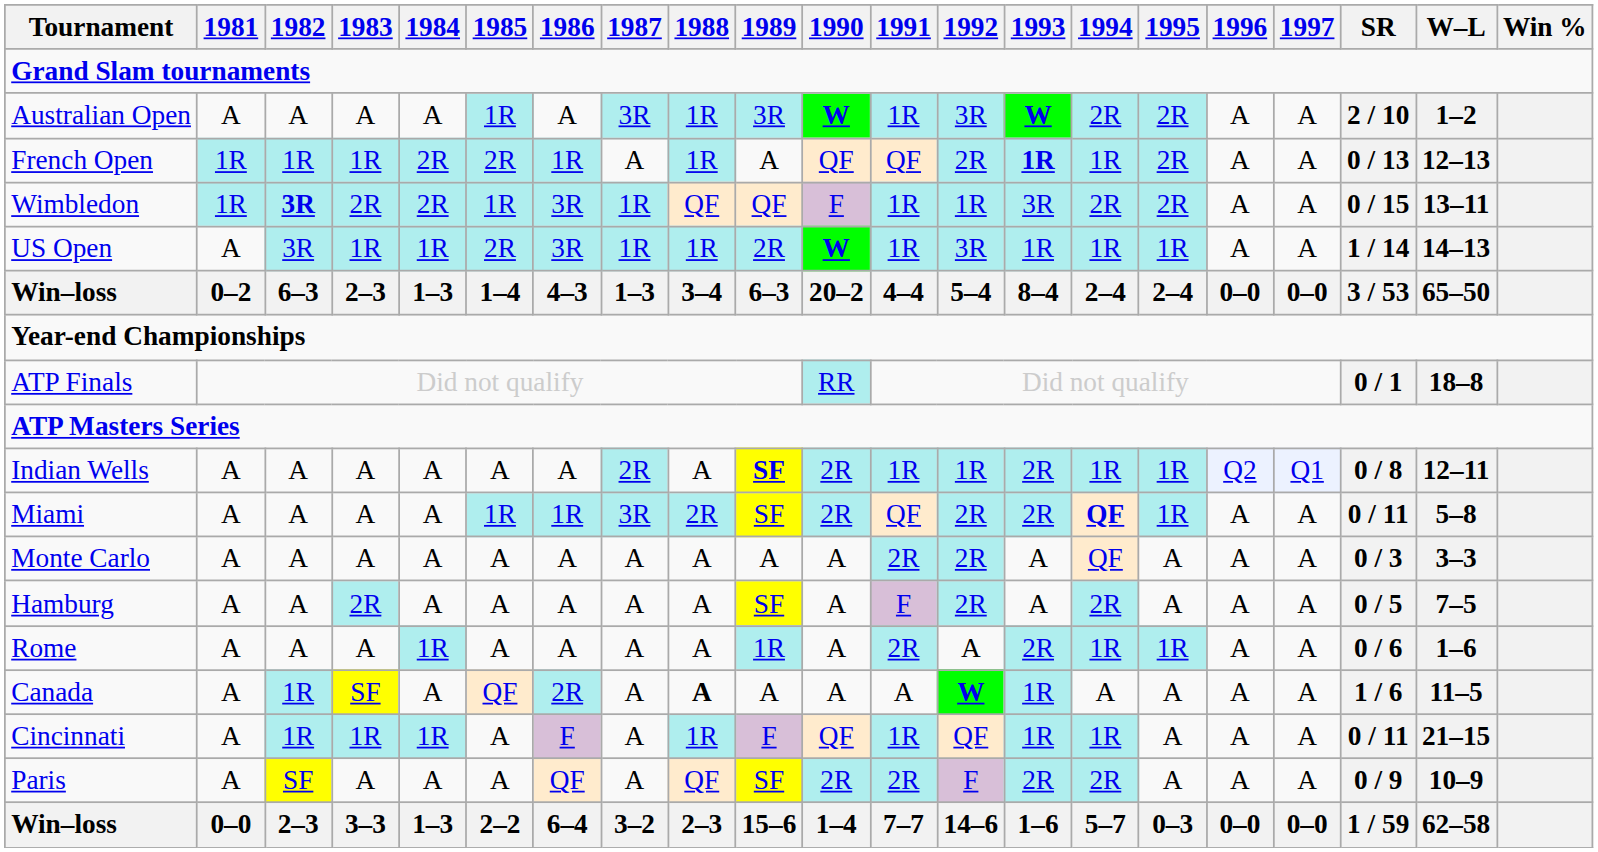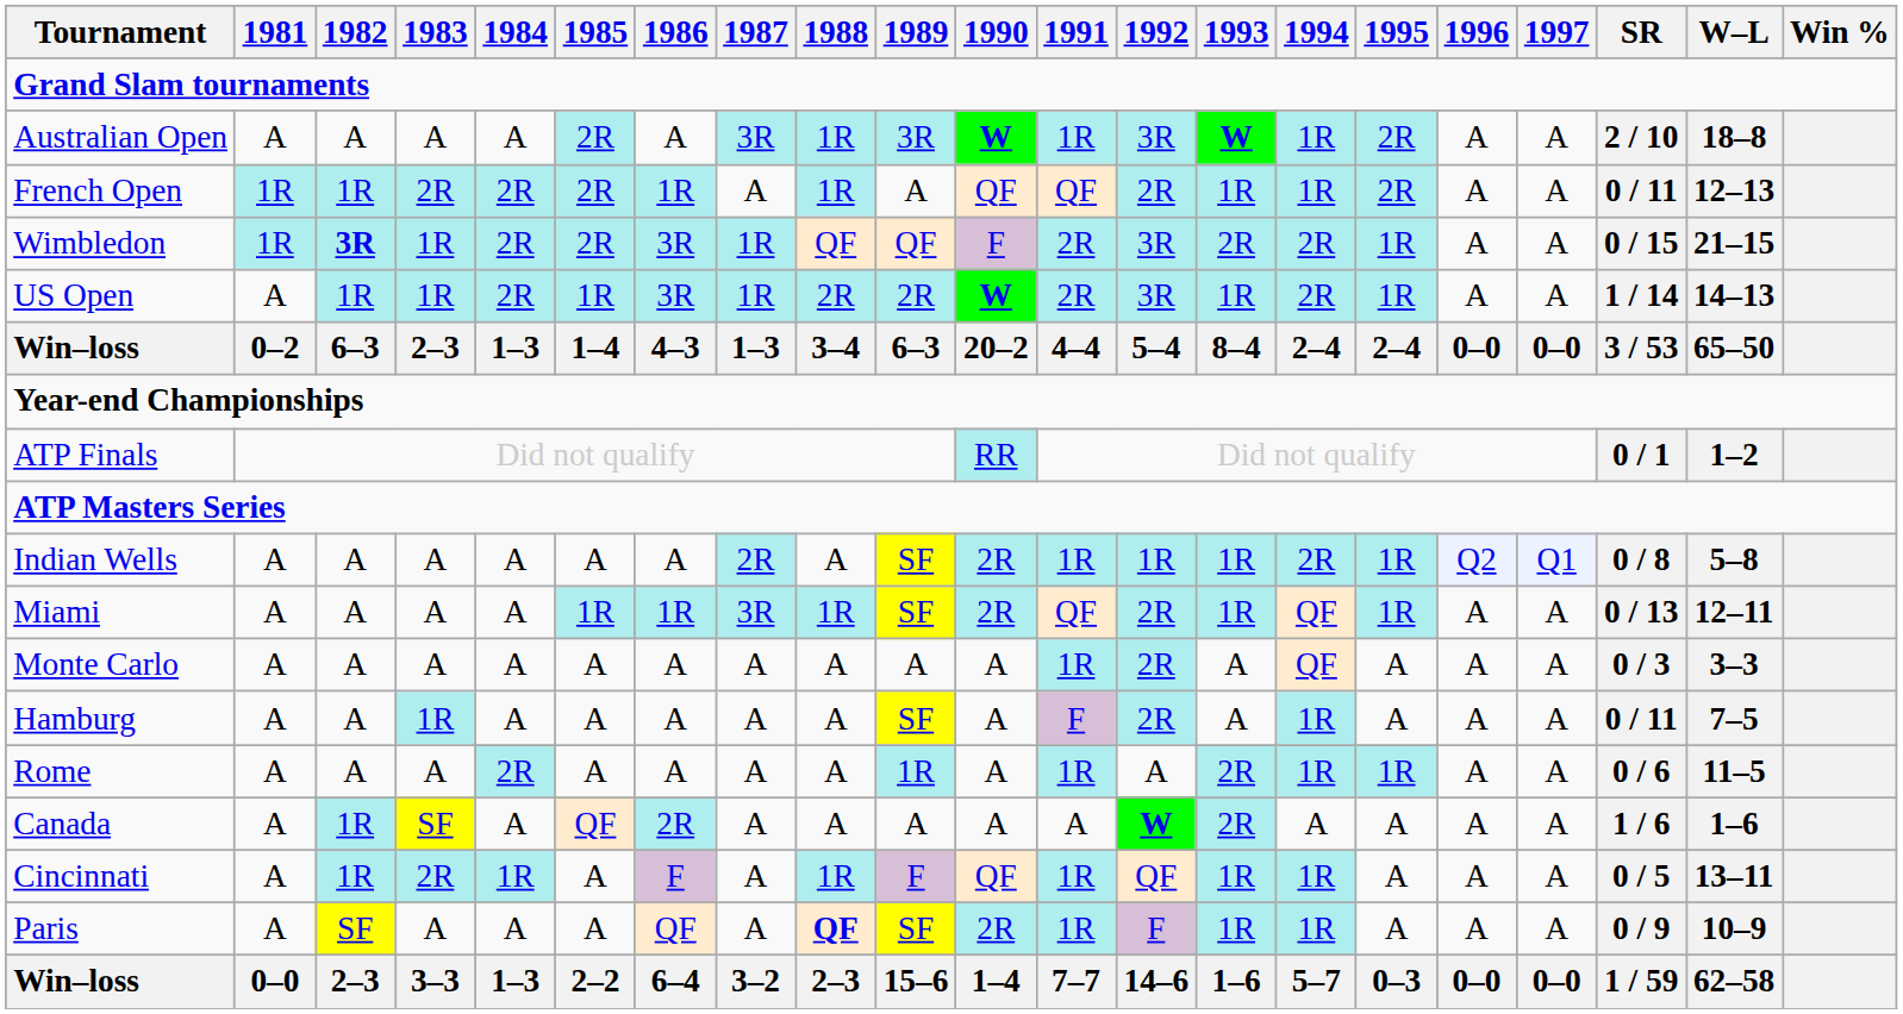Australian Open | 1985: 1R -> 2R
Australian Open | 1994: 2R -> 1R
Australian Open | W–L: 1–2 -> 18–8
French Open | 1983: 1R -> 2R
French Open | 1993: bold -> normal
French Open | SR: 0 / 13 -> 0 / 11
Wimbledon | 1983: 2R -> 1R
Wimbledon | 1985: 1R -> 2R
Wimbledon | 1991: 1R -> 2R
Wimbledon | 1992: 1R -> 3R
Wimbledon | 1993: 3R -> 2R
Wimbledon | 1995: 2R -> 1R
Wimbledon | W–L: 13–11 -> 21–15
US Open | 1982: 3R -> 1R
US Open | 1984: 1R -> 2R
US Open | 1985: 2R -> 1R
US Open | 1988: 1R -> 2R
US Open | 1991: 1R -> 2R
US Open | 1994: 1R -> 2R
ATP Finals | W–L: 18–8 -> 1–2
Indian Wells | 1989: bold -> normal
Indian Wells | 1993: 2R -> 1R
Indian Wells | 1994: 1R -> 2R
Indian Wells | W–L: 12–11 -> 5–8
Miami | 1988: 2R -> 1R
Miami | 1993: 2R -> 1R
Miami | 1994: bold -> normal
Miami | SR: 0 / 11 -> 0 / 13
Miami | W–L: 5–8 -> 12–11
Monte Carlo | 1991: 2R -> 1R
Hamburg | 1983: 2R -> 1R
Hamburg | 1994: 2R -> 1R
Hamburg | SR: 0 / 5 -> 0 / 11
Rome | 1984: 1R -> 2R
Rome | 1991: 2R -> 1R
Rome | W–L: 1–6 -> 11–5
Canada | 1988: bold -> normal
Canada | 1993: 1R -> 2R
Canada | W–L: 11–5 -> 1–6
Cincinnati | 1983: 1R -> 2R
Cincinnati | SR: 0 / 11 -> 0 / 5
Cincinnati | W–L: 21–15 -> 13–11
Paris | 1988: normal -> bold
Paris | 1991: 2R -> 1R
Paris | 1993: 2R -> 1R
Paris | 1994: 2R -> 1R
